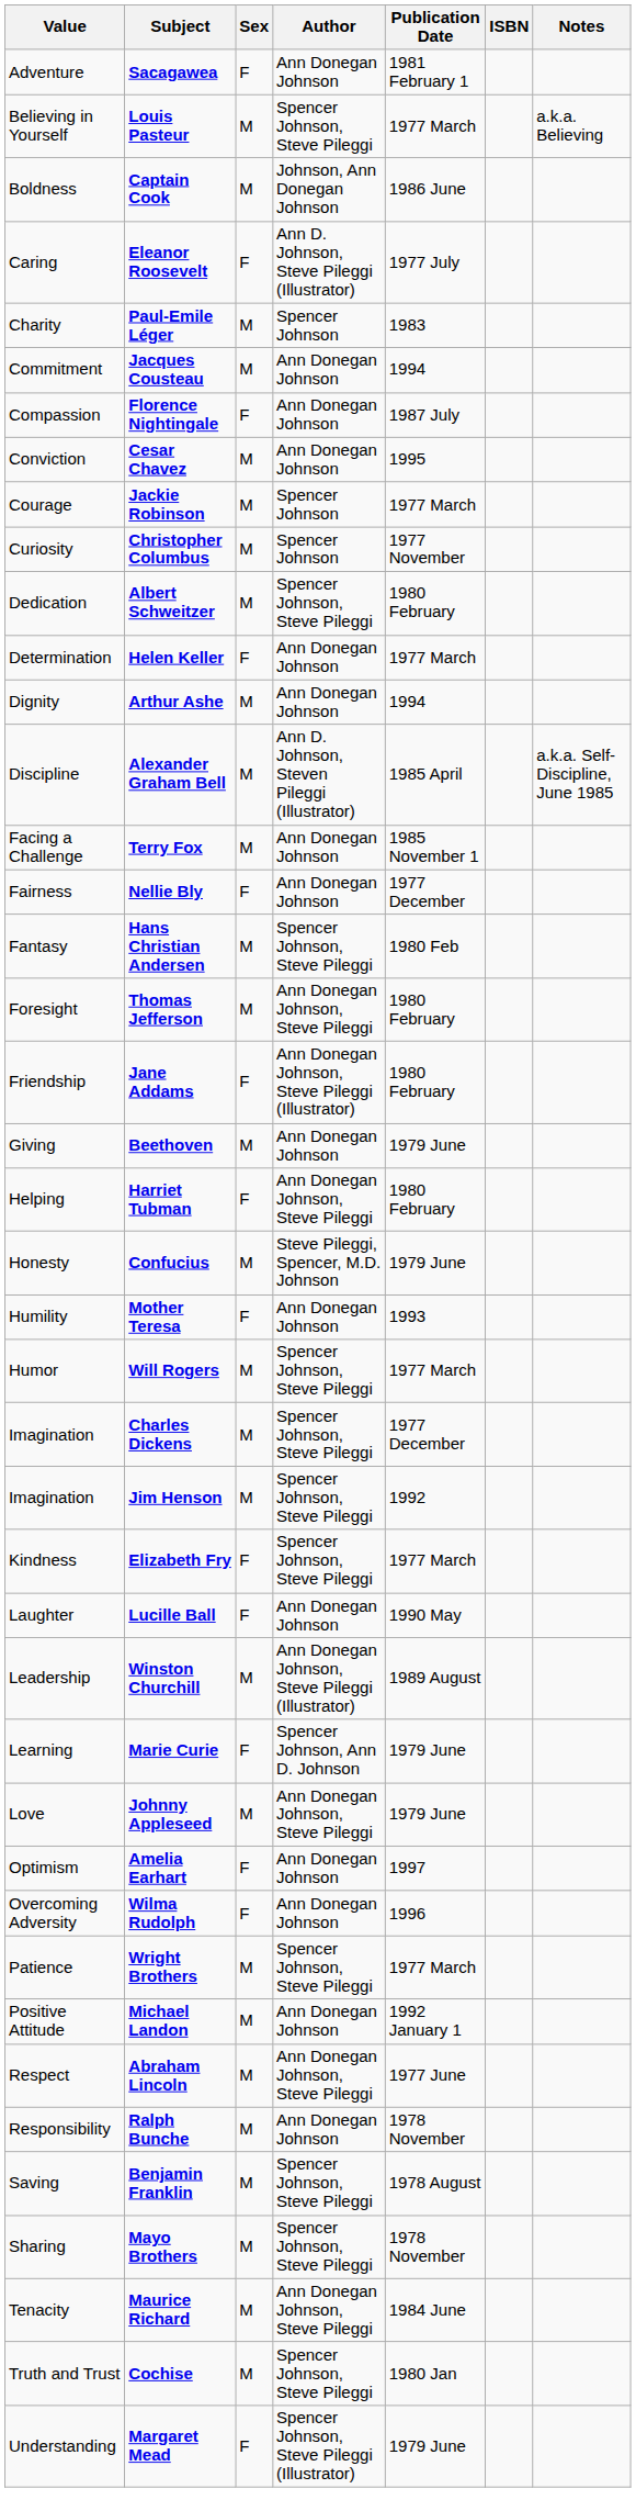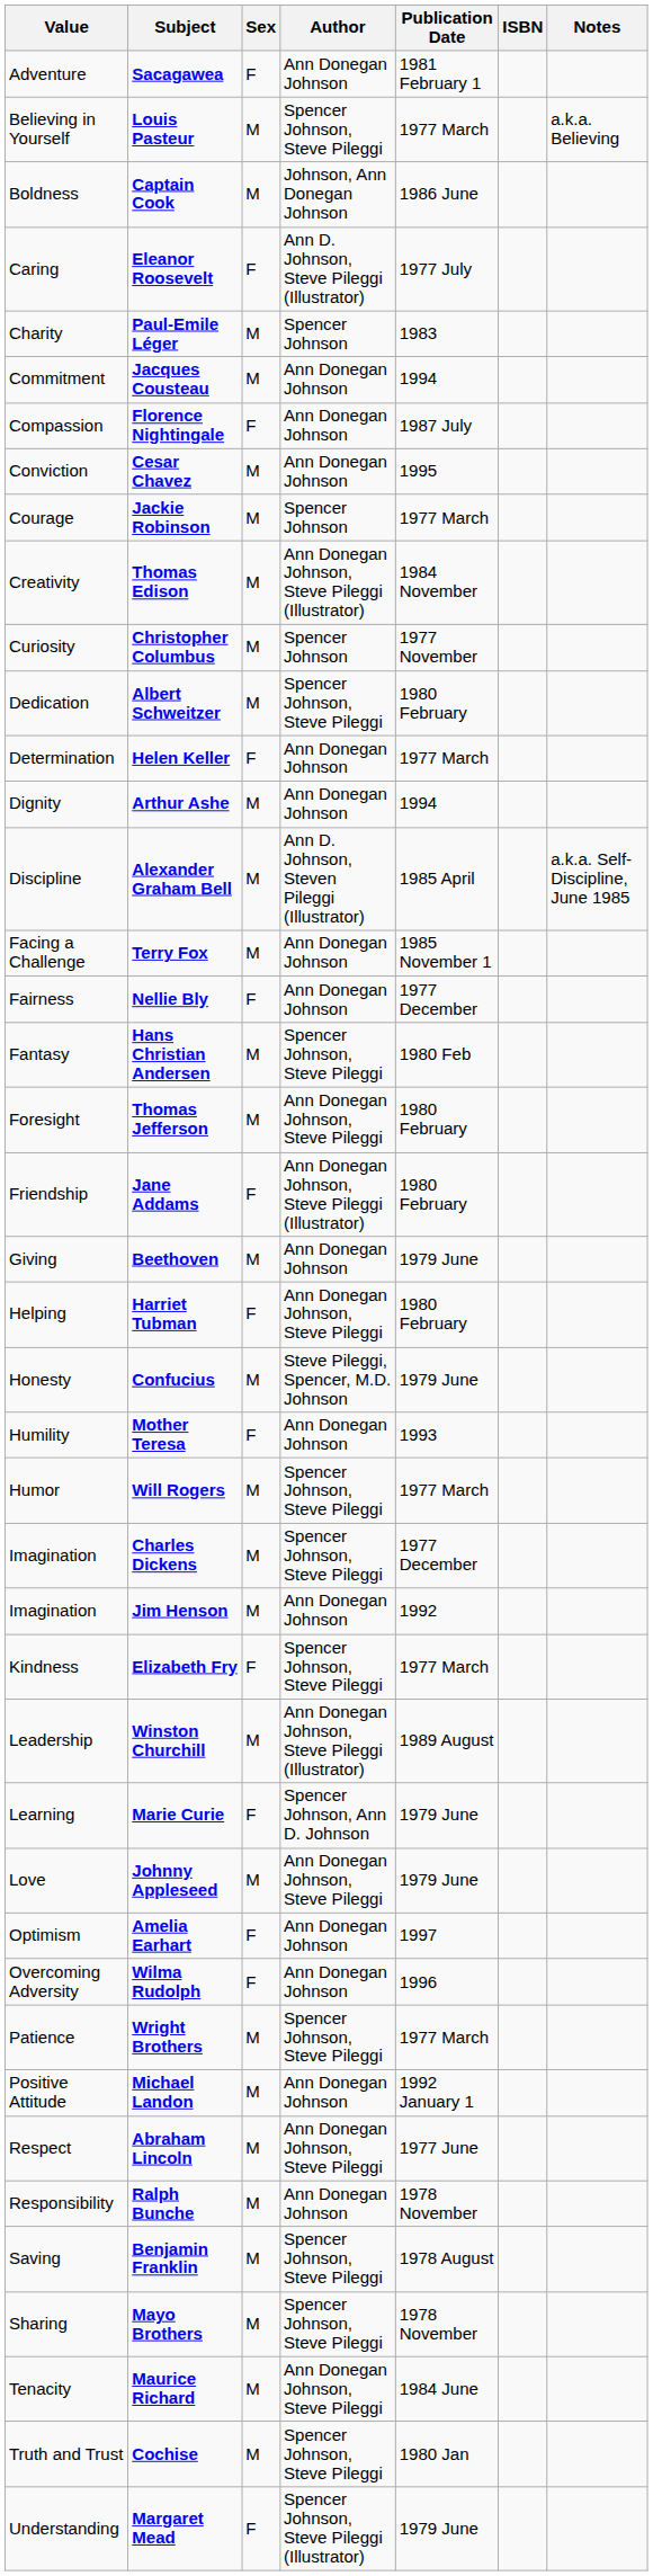+ row: Creativity | Thomas Edison | M | Ann Donegan Johnson, Steve Pileggi (Illustrator) | 1984 November
Jim Henson | Author: Spencer Johnson, Steve Pileggi -> Ann Donegan Johnson
- row: Laughter | Lucille Ball | F | Ann Donegan Johnson | 1990 May
